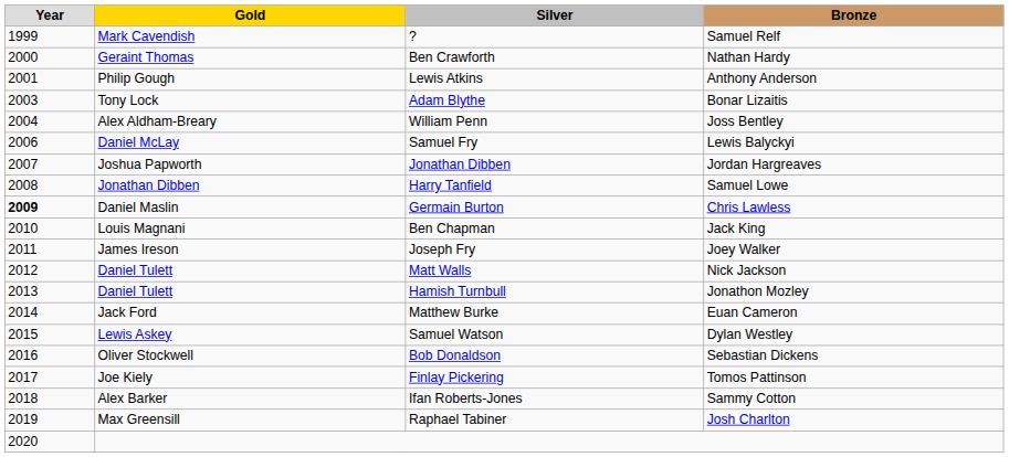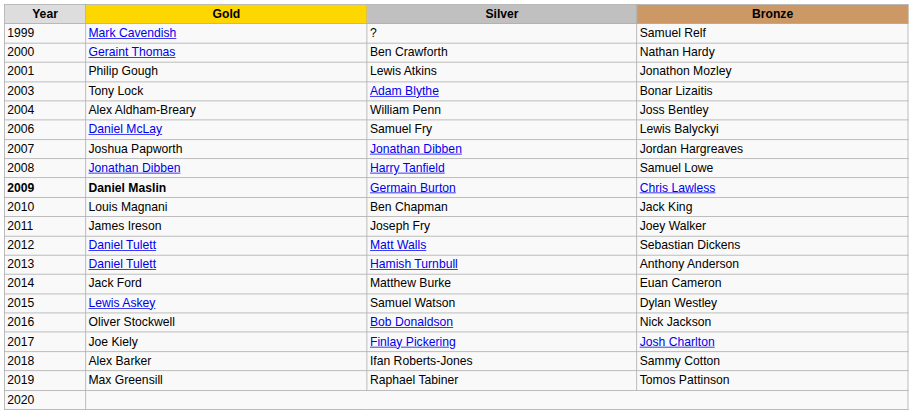Lewis Atkins | Bronze: Anthony Anderson -> Jonathon Mozley
Germain Burton | Gold: normal -> bold
Matt Walls | Bronze: Nick Jackson -> Sebastian Dickens
Hamish Turnbull | Bronze: Jonathon Mozley -> Anthony Anderson
Bob Donaldson | Bronze: Sebastian Dickens -> Nick Jackson
Finlay Pickering | Bronze: Tomos Pattinson -> Josh Charlton
Raphael Tabiner | Bronze: Josh Charlton -> Tomos Pattinson
